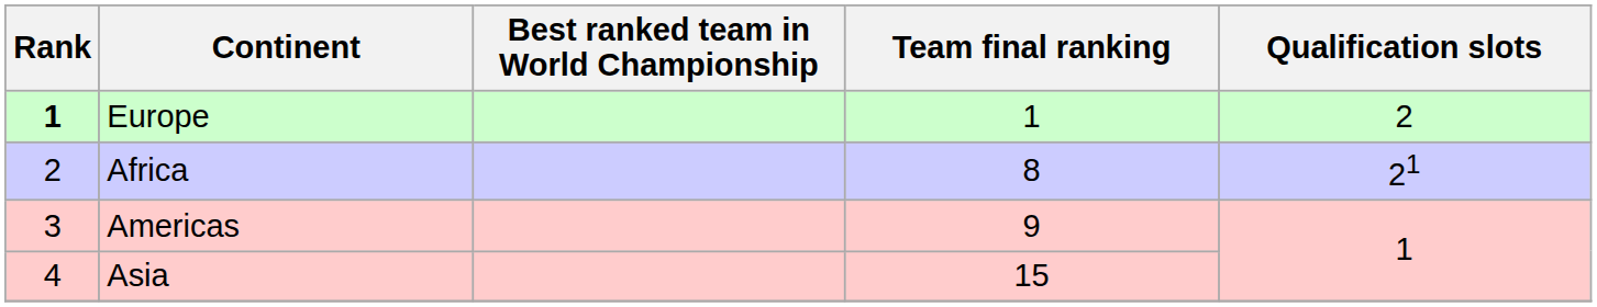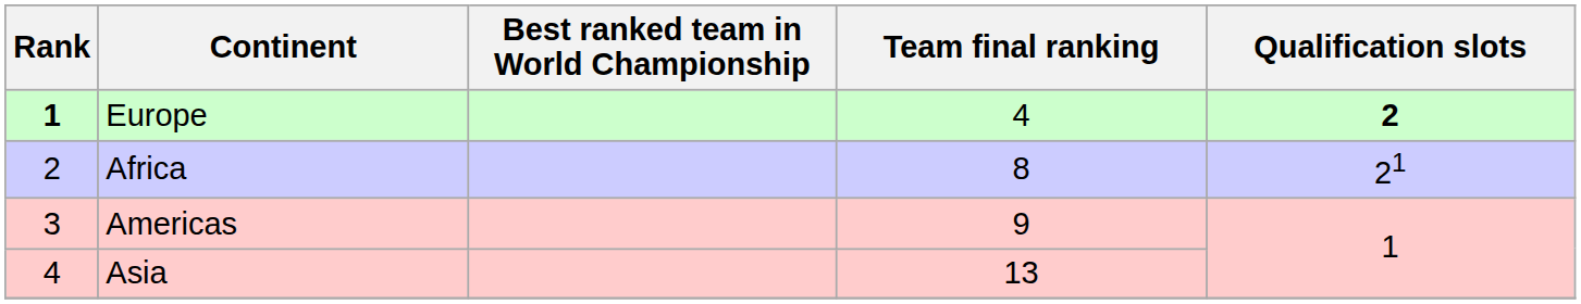Europe | Team final ranking: 1 -> 4
Europe | Qualification slots: normal -> bold
Asia | Team final ranking: 15 -> 13
